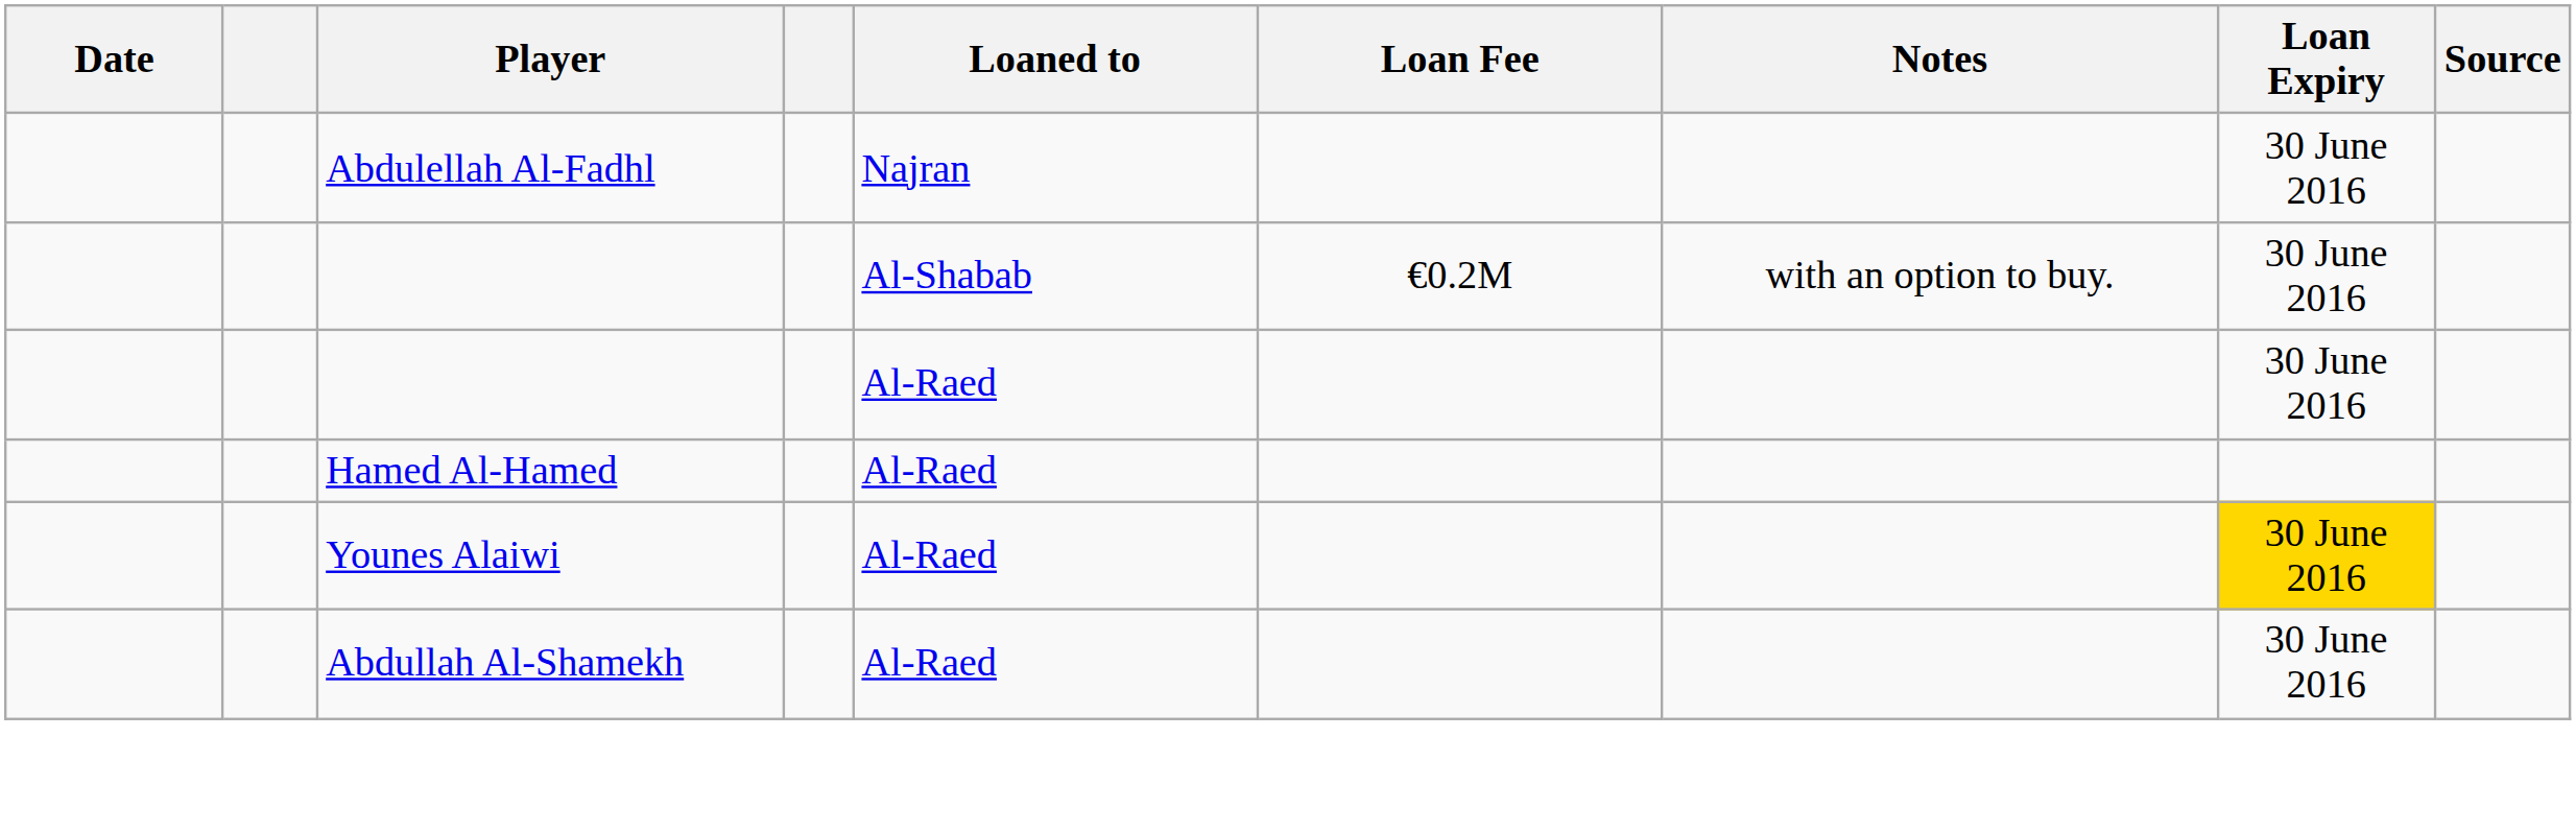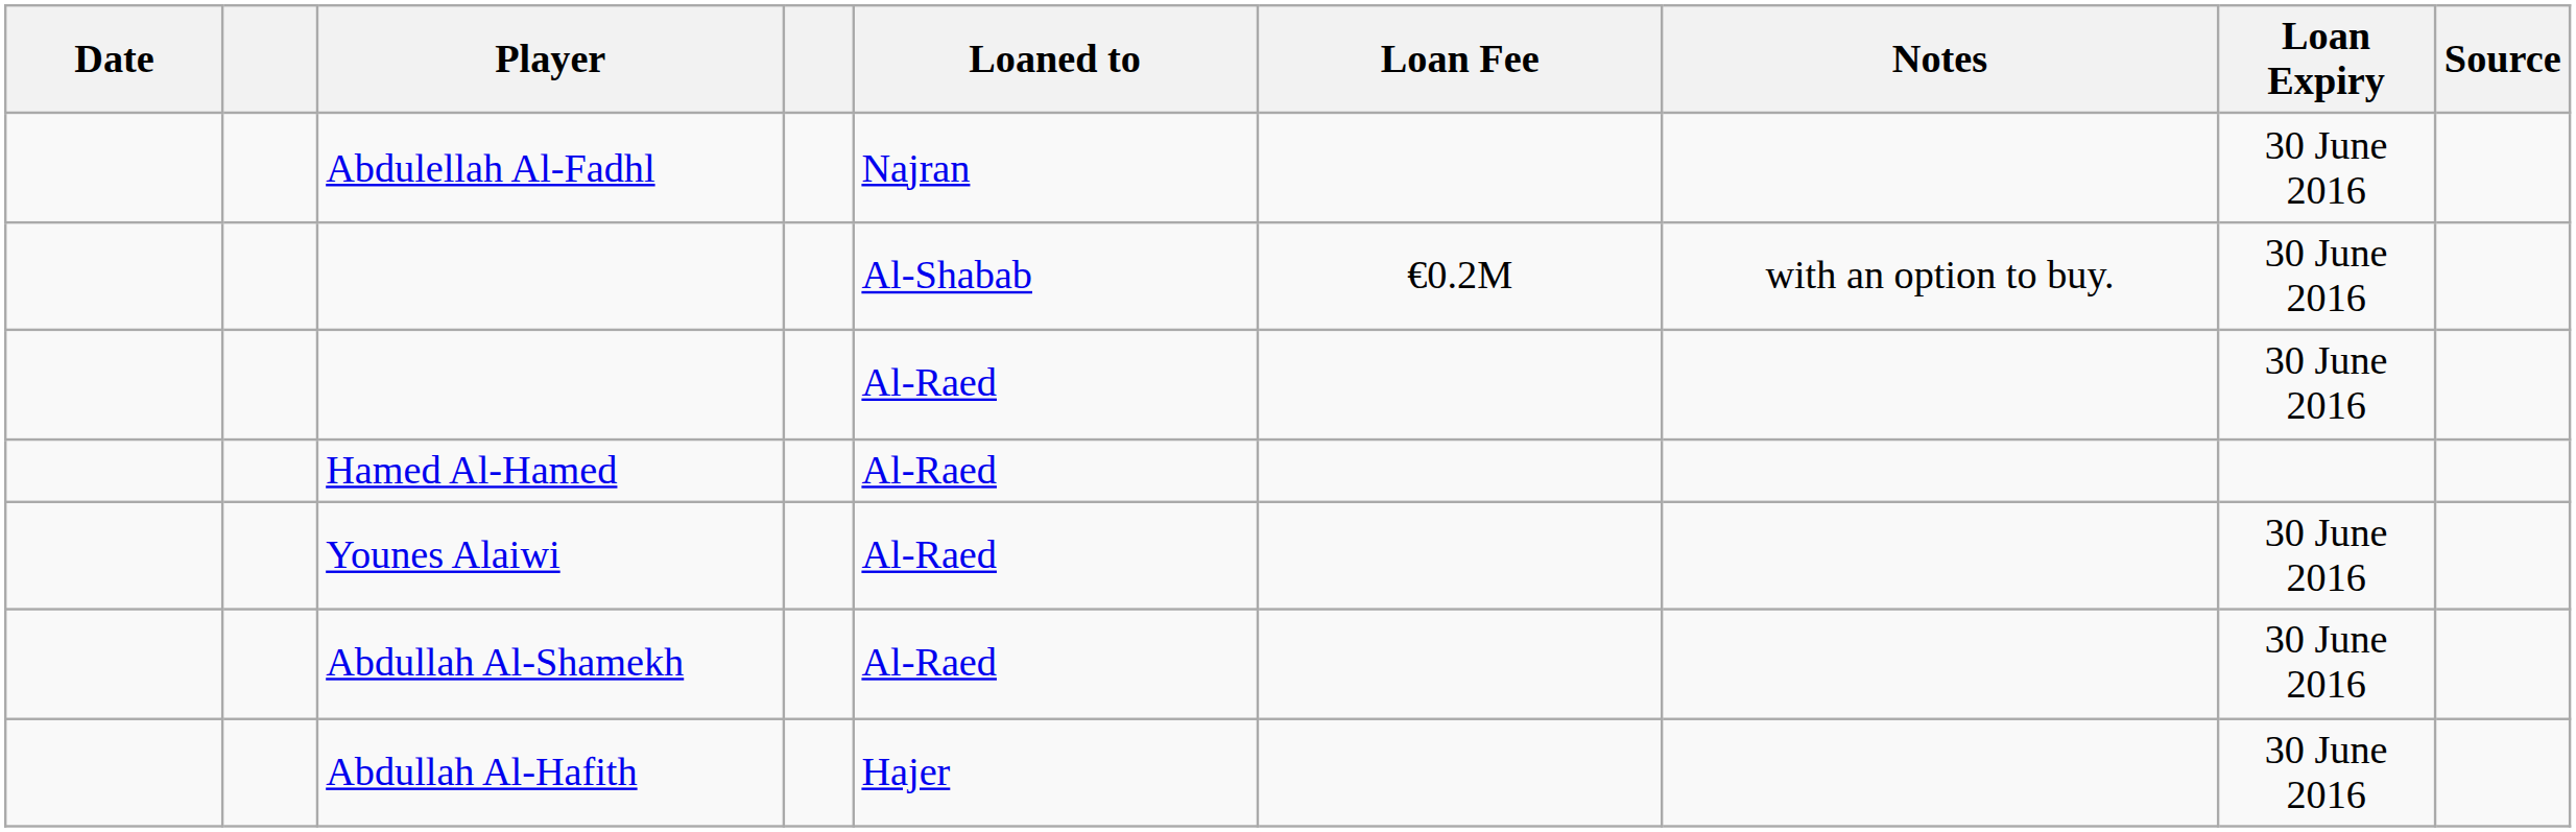Younes Alaiwi | Loan Expiry: gold background -> no background
+ row: Abdullah Al-Hafith | Hajer | 30 June 2016
